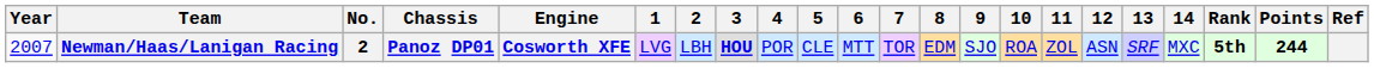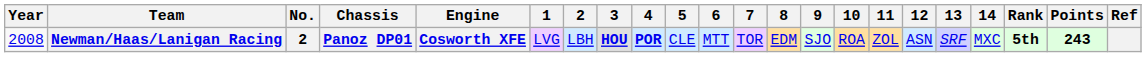Newman/Haas/Lanigan Racing | Year: 2007 -> 2008
Newman/Haas/Lanigan Racing | 4: normal -> bold
Newman/Haas/Lanigan Racing | Points: 244 -> 243
